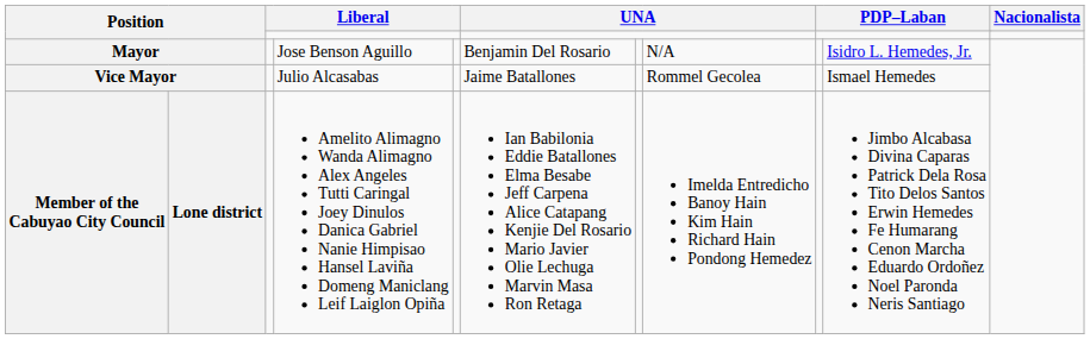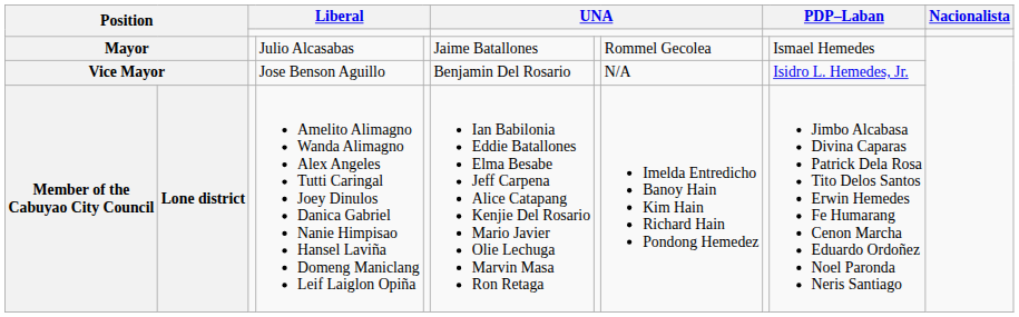Mayor | column 4: Jose Benson Aguillo -> Julio Alcasabas
Mayor | column 6: Benjamin Del Rosario -> Jaime Batallones
Mayor | column 8: N/A -> Rommel Gecolea
Mayor | column 10: Isidro L. Hemedes, Jr. -> Ismael Hemedes
Vice Mayor | column 4: Julio Alcasabas -> Jose Benson Aguillo
Vice Mayor | column 6: Jaime Batallones -> Benjamin Del Rosario
Vice Mayor | column 8: Rommel Gecolea -> N/A
Vice Mayor | column 10: Ismael Hemedes -> Isidro L. Hemedes, Jr.
